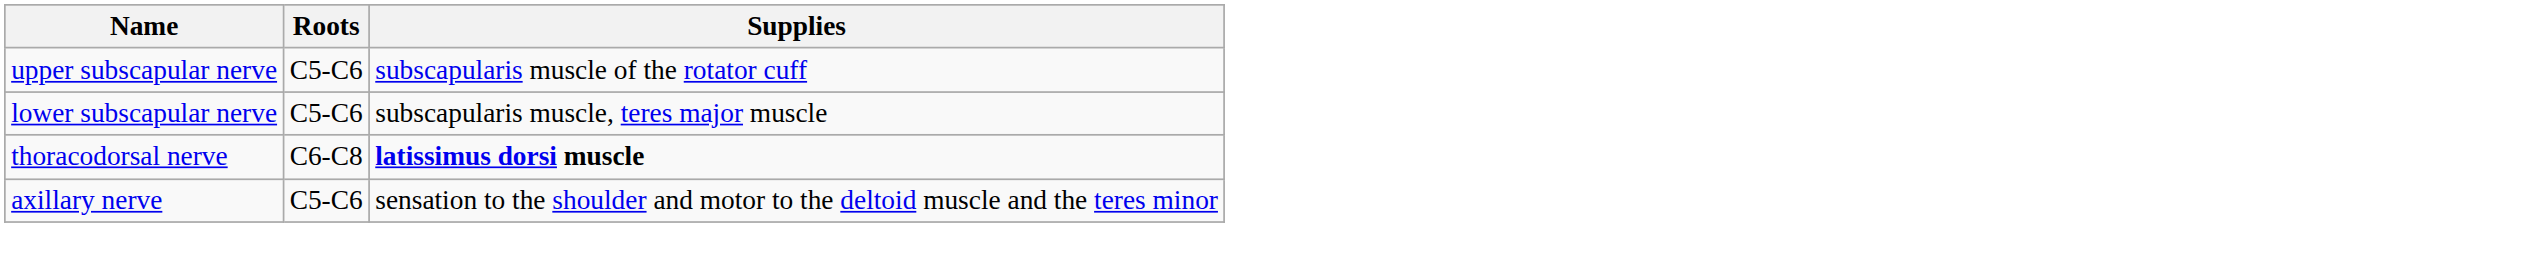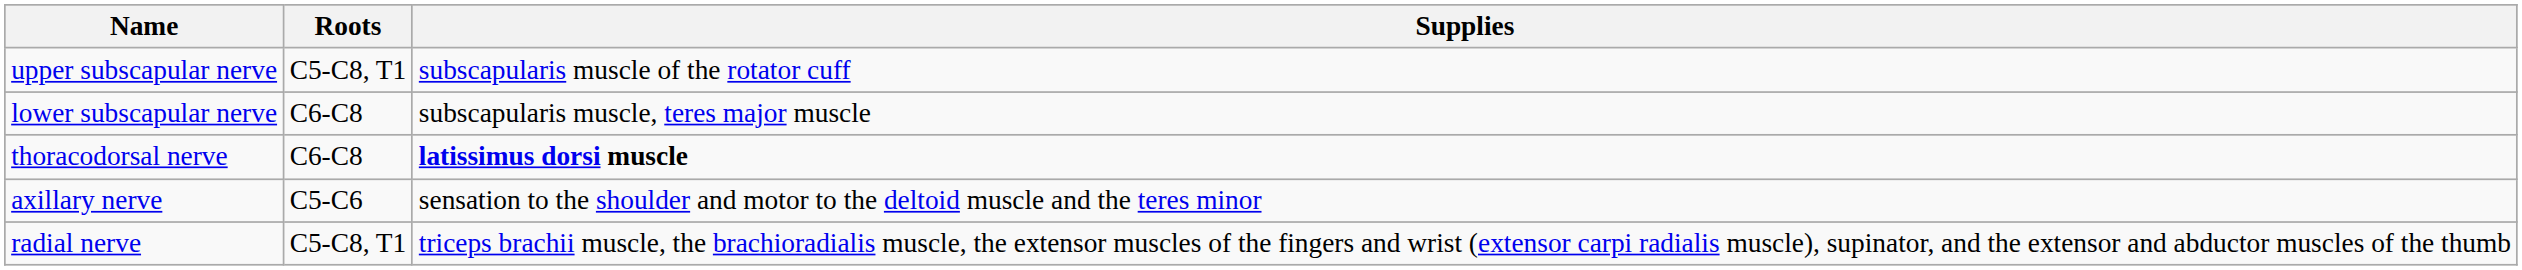upper subscapular nerve | Roots: C5-C6 -> C5-C8, T1
lower subscapular nerve | Roots: C5-C6 -> C6-C8
+ row: radial nerve | C5-C8, T1 | triceps brachii muscle, the brachioradialis muscle, the extensor muscles of the fingers and wrist (extensor carpi radialis muscle), supinator, and the extensor and abductor muscles of the thumb
